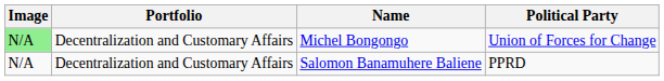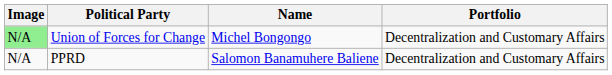columns swapped: Portfolio <-> Political Party
